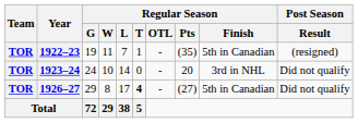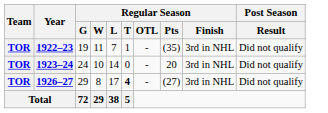1922–23 | Regular Season / Finish: 5th in Canadian -> 3rd in NHL
1922–23 | Post Season / Result: (resigned) -> Did not qualify
1926–27 | Regular Season / Finish: 5th in Canadian -> 3rd in NHL
